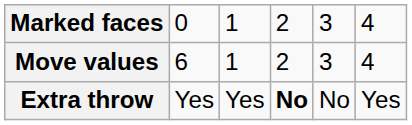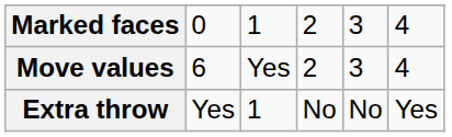Move values | column 3: 1 -> Yes
Extra throw | column 3: Yes -> 1
Extra throw | column 4: bold -> normal
